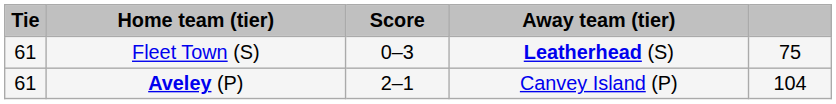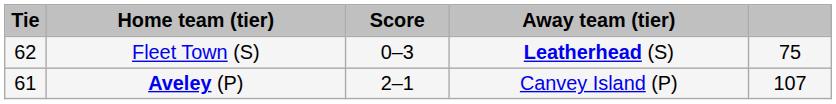Fleet Town (S) | Tie: 61 -> 62
Aveley (P) | column 5: 104 -> 107
